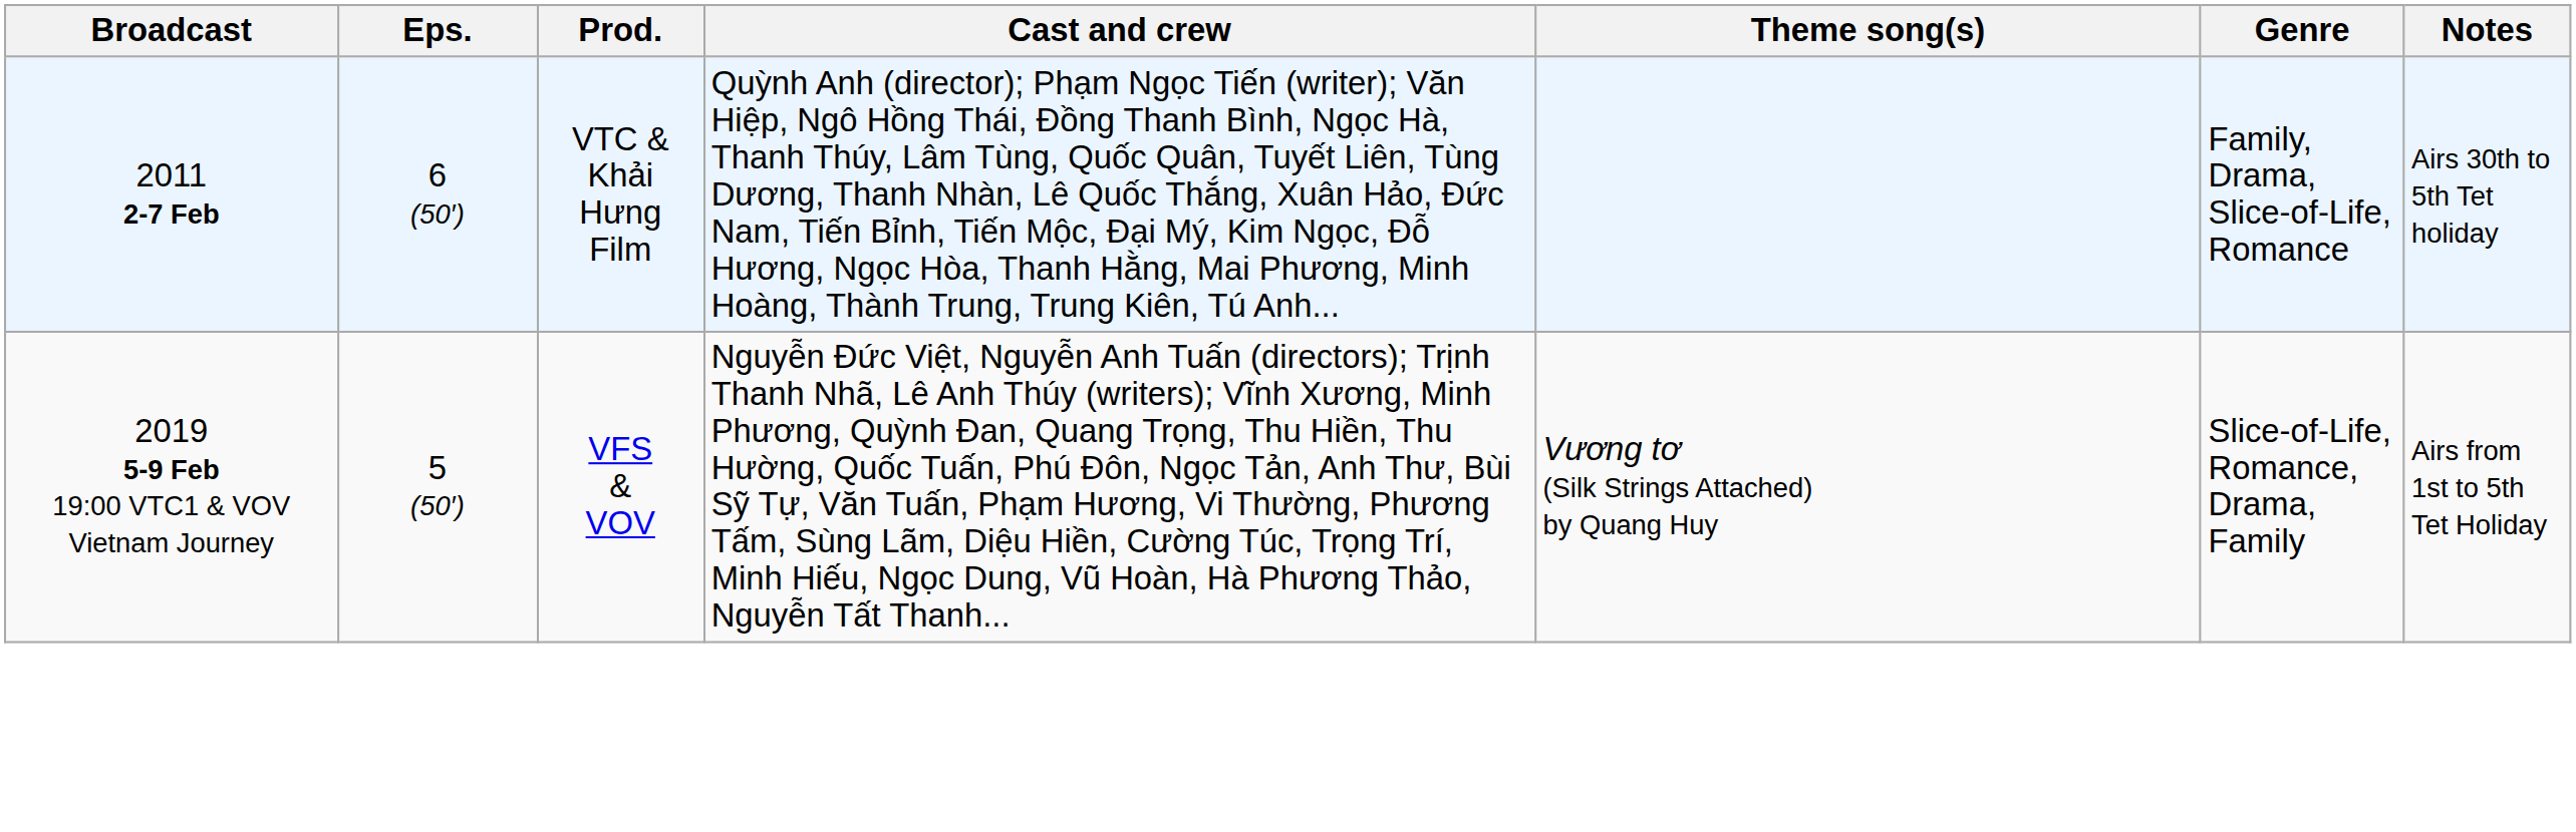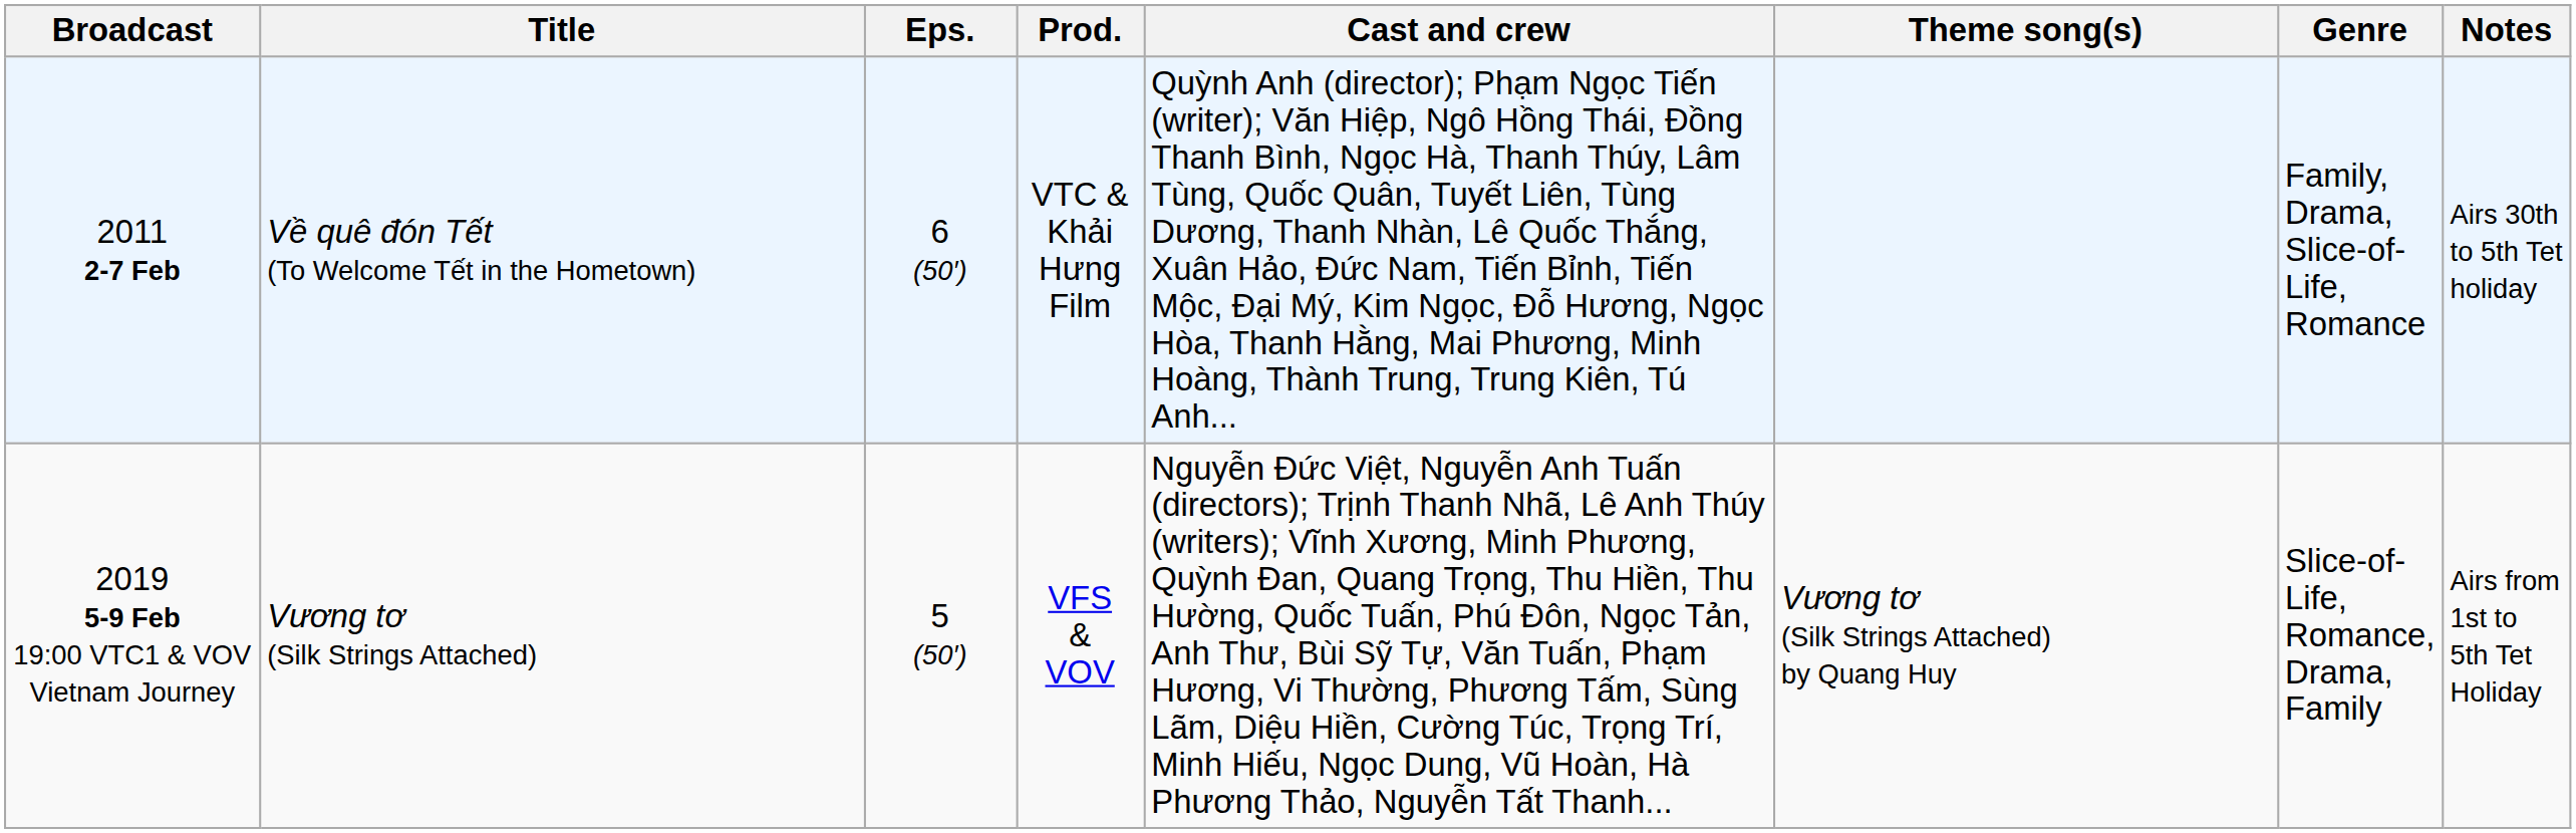+ column: Title | Về quê đón Tết (To Welcome Tết in the Hometown) | Vương tơ (Silk Strings Attached)
